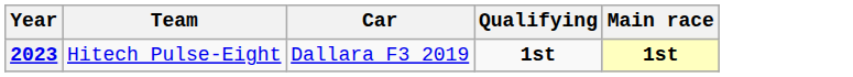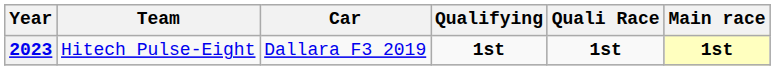+ column: Quali Race | 1st
